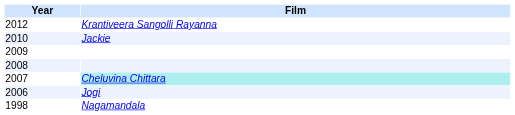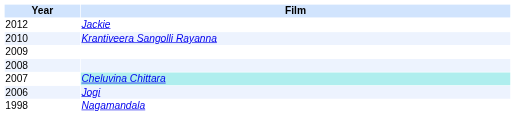2012 | Film: Krantiveera Sangolli Rayanna -> Jackie
2010 | Film: Jackie -> Krantiveera Sangolli Rayanna
